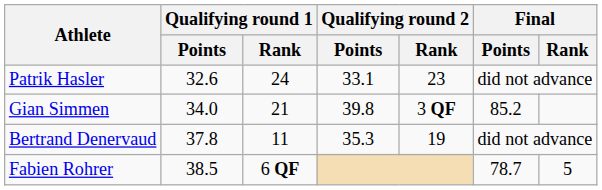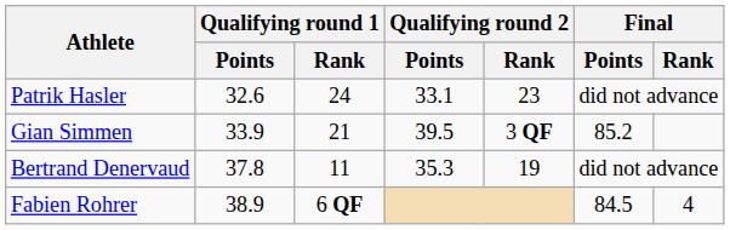Gian Simmen | Qualifying round 1 / Points: 34.0 -> 33.9
Gian Simmen | Qualifying round 2 / Points: 39.8 -> 39.5
Fabien Rohrer | Qualifying round 1 / Points: 38.5 -> 38.9
Fabien Rohrer | Final / Points: 78.7 -> 84.5
Fabien Rohrer | Final / Rank: 5 -> 4
